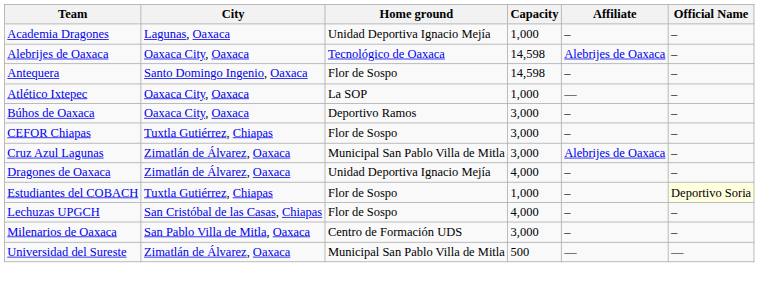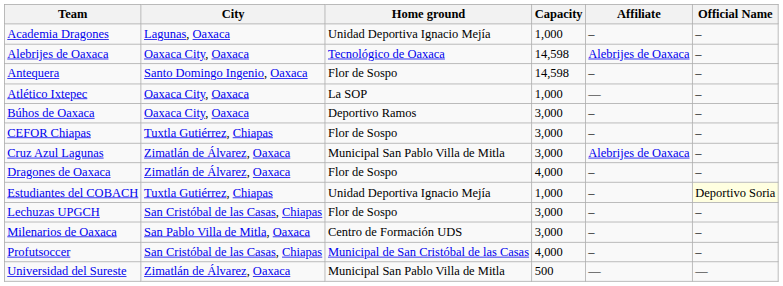Dragones de Oaxaca | Home ground: Unidad Deportiva Ignacio Mejía -> Flor de Sospo
Estudiantes del COBACH | Home ground: Flor de Sospo -> Unidad Deportiva Ignacio Mejía
Lechuzas UPGCH | Capacity: 4,000 -> 3,000
+ row: Profutsoccer | San Cristóbal de las Casas, Chiapas | Municipal de San Cristóbal de las Casas | 4,000 | – | –
